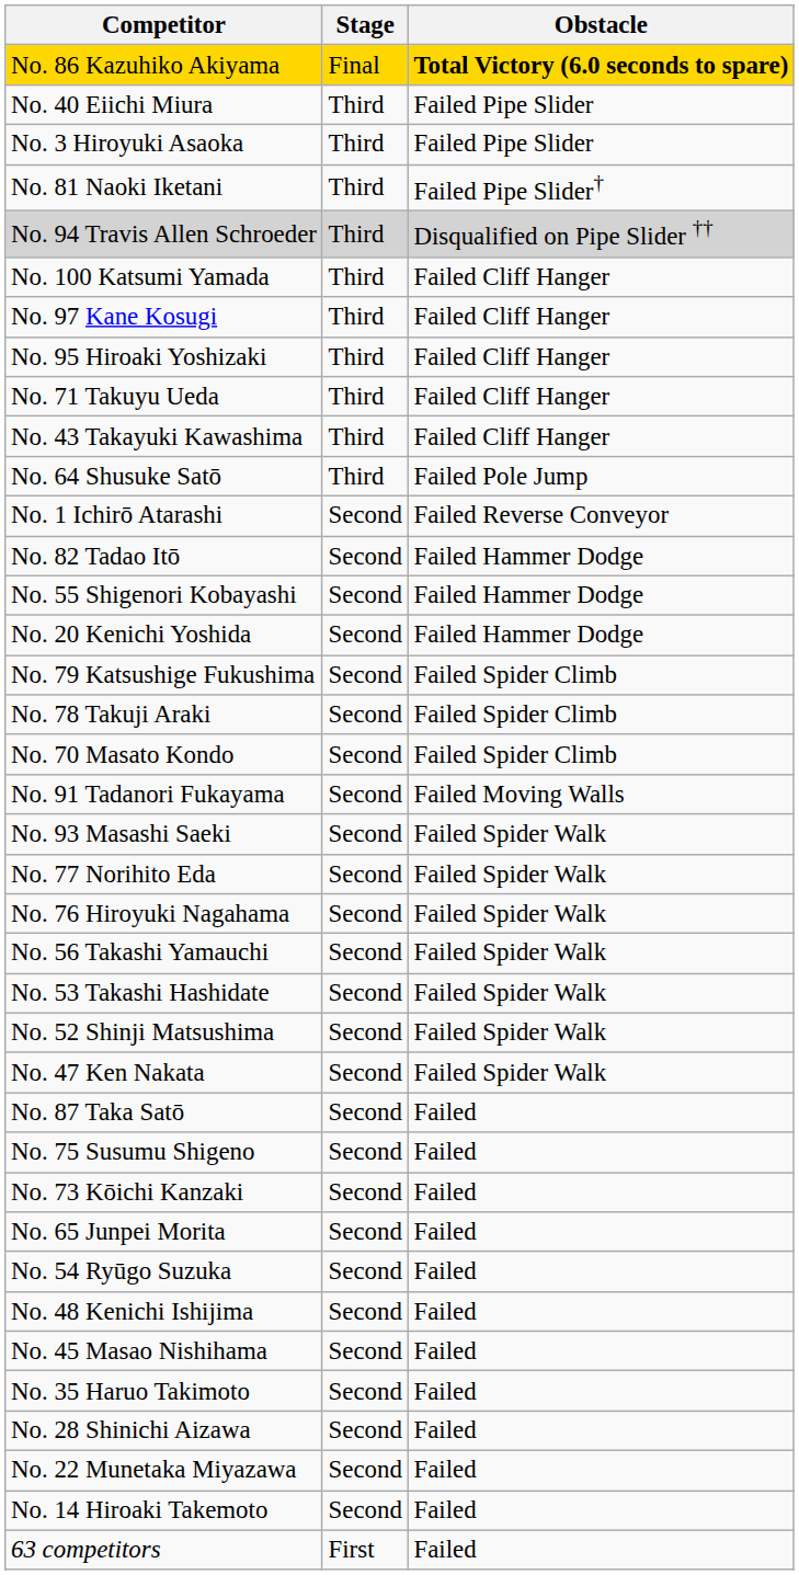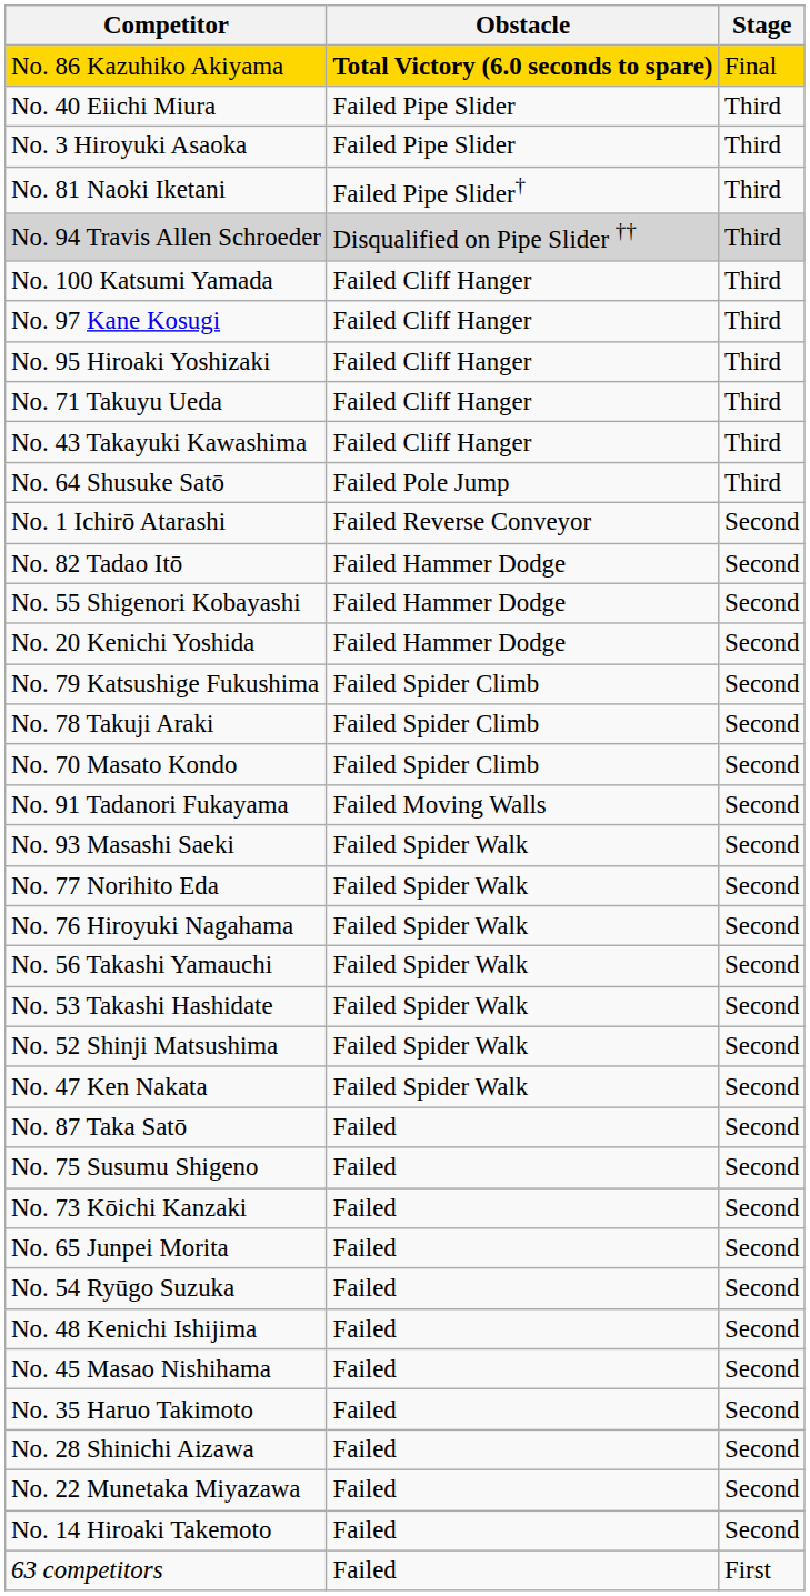columns swapped: Stage <-> Obstacle
